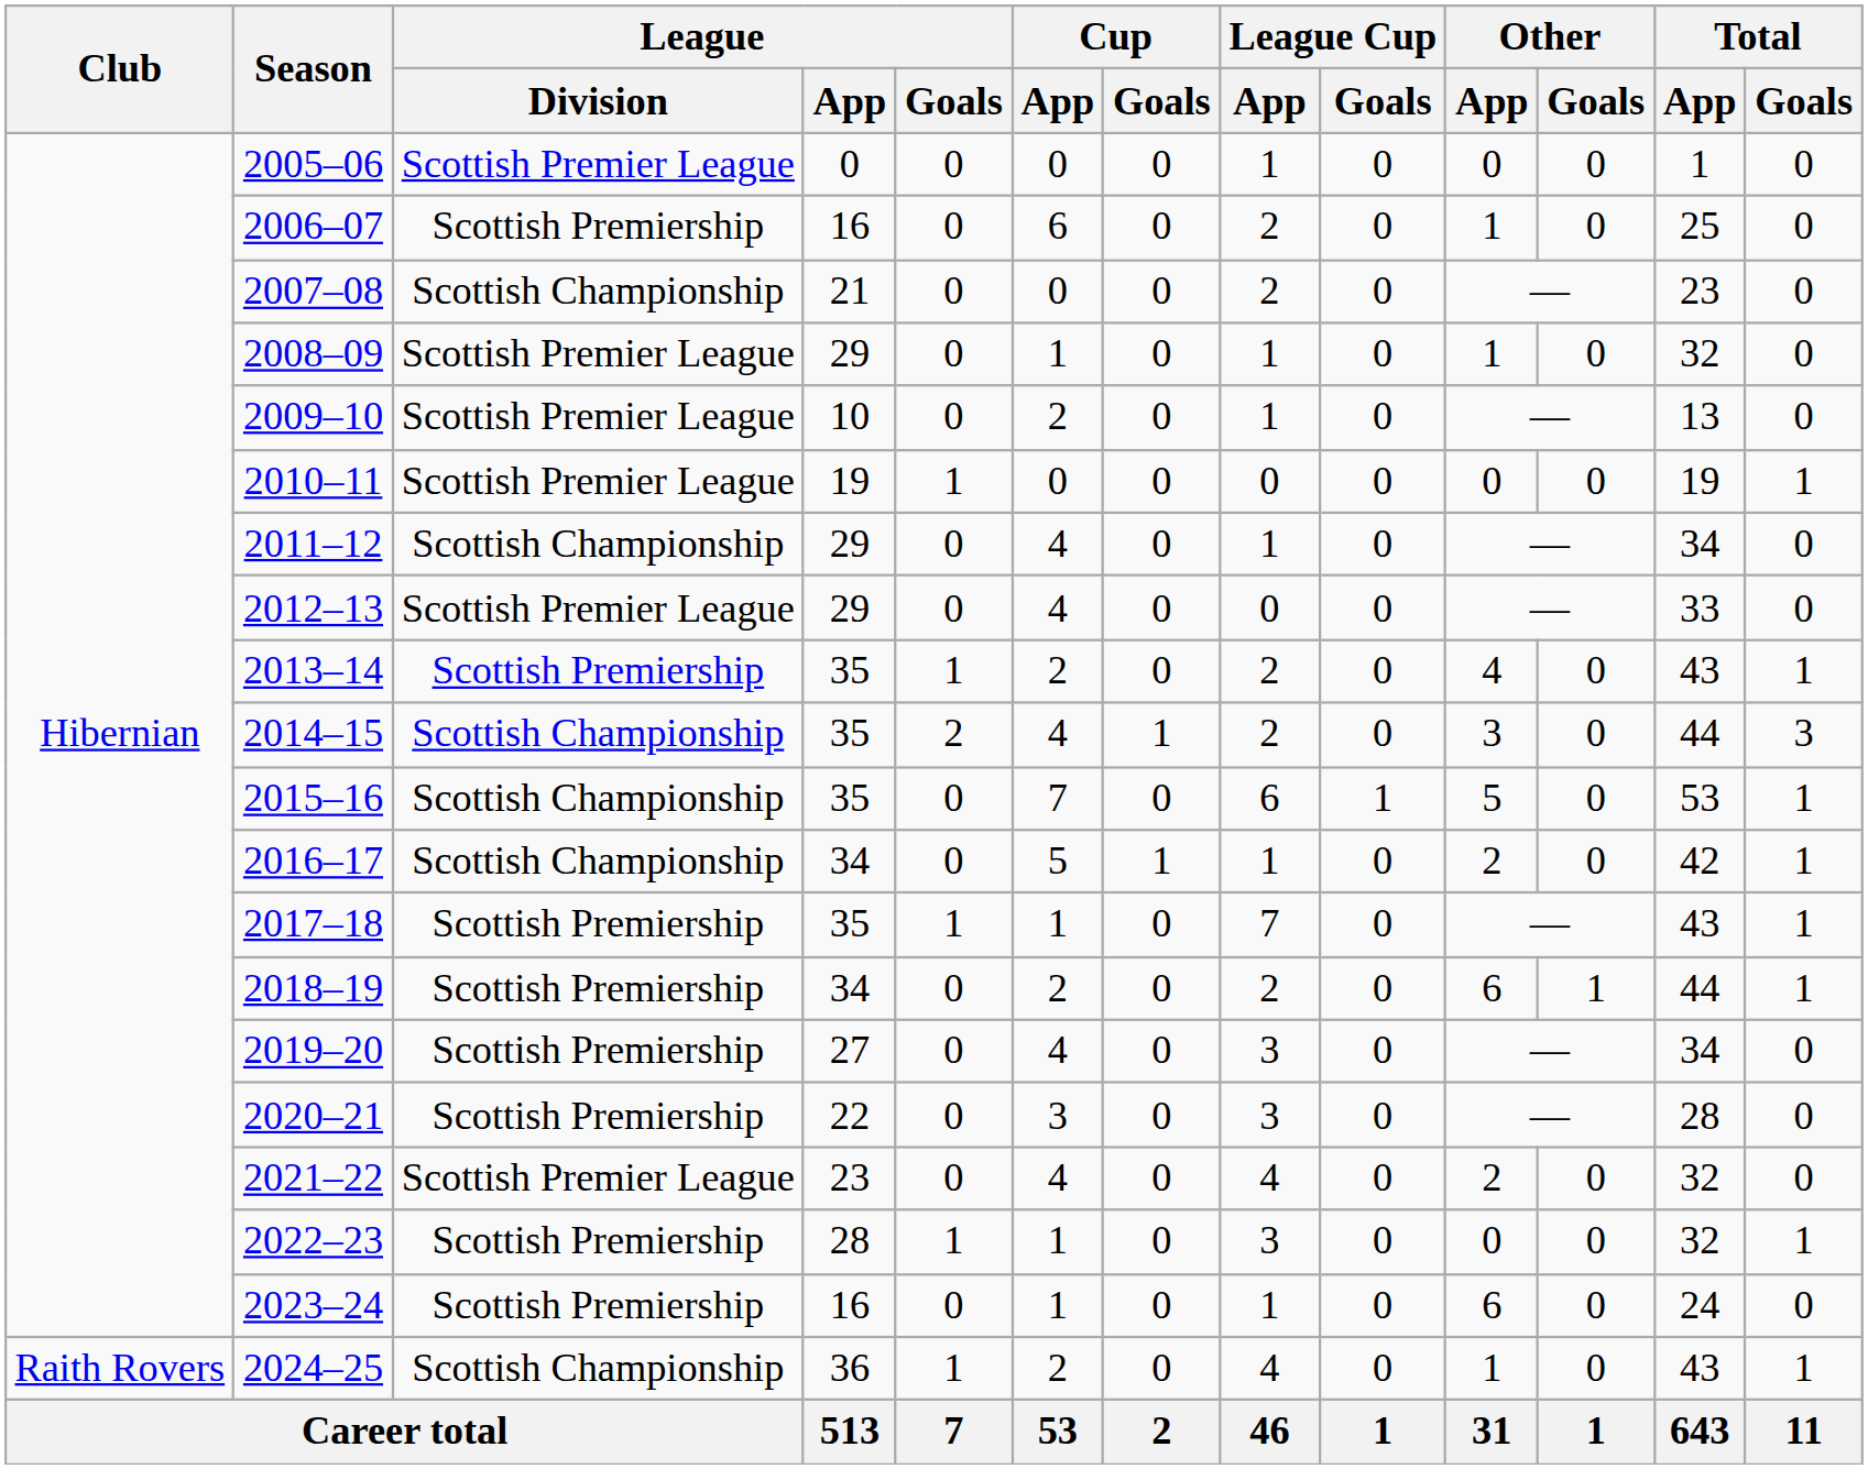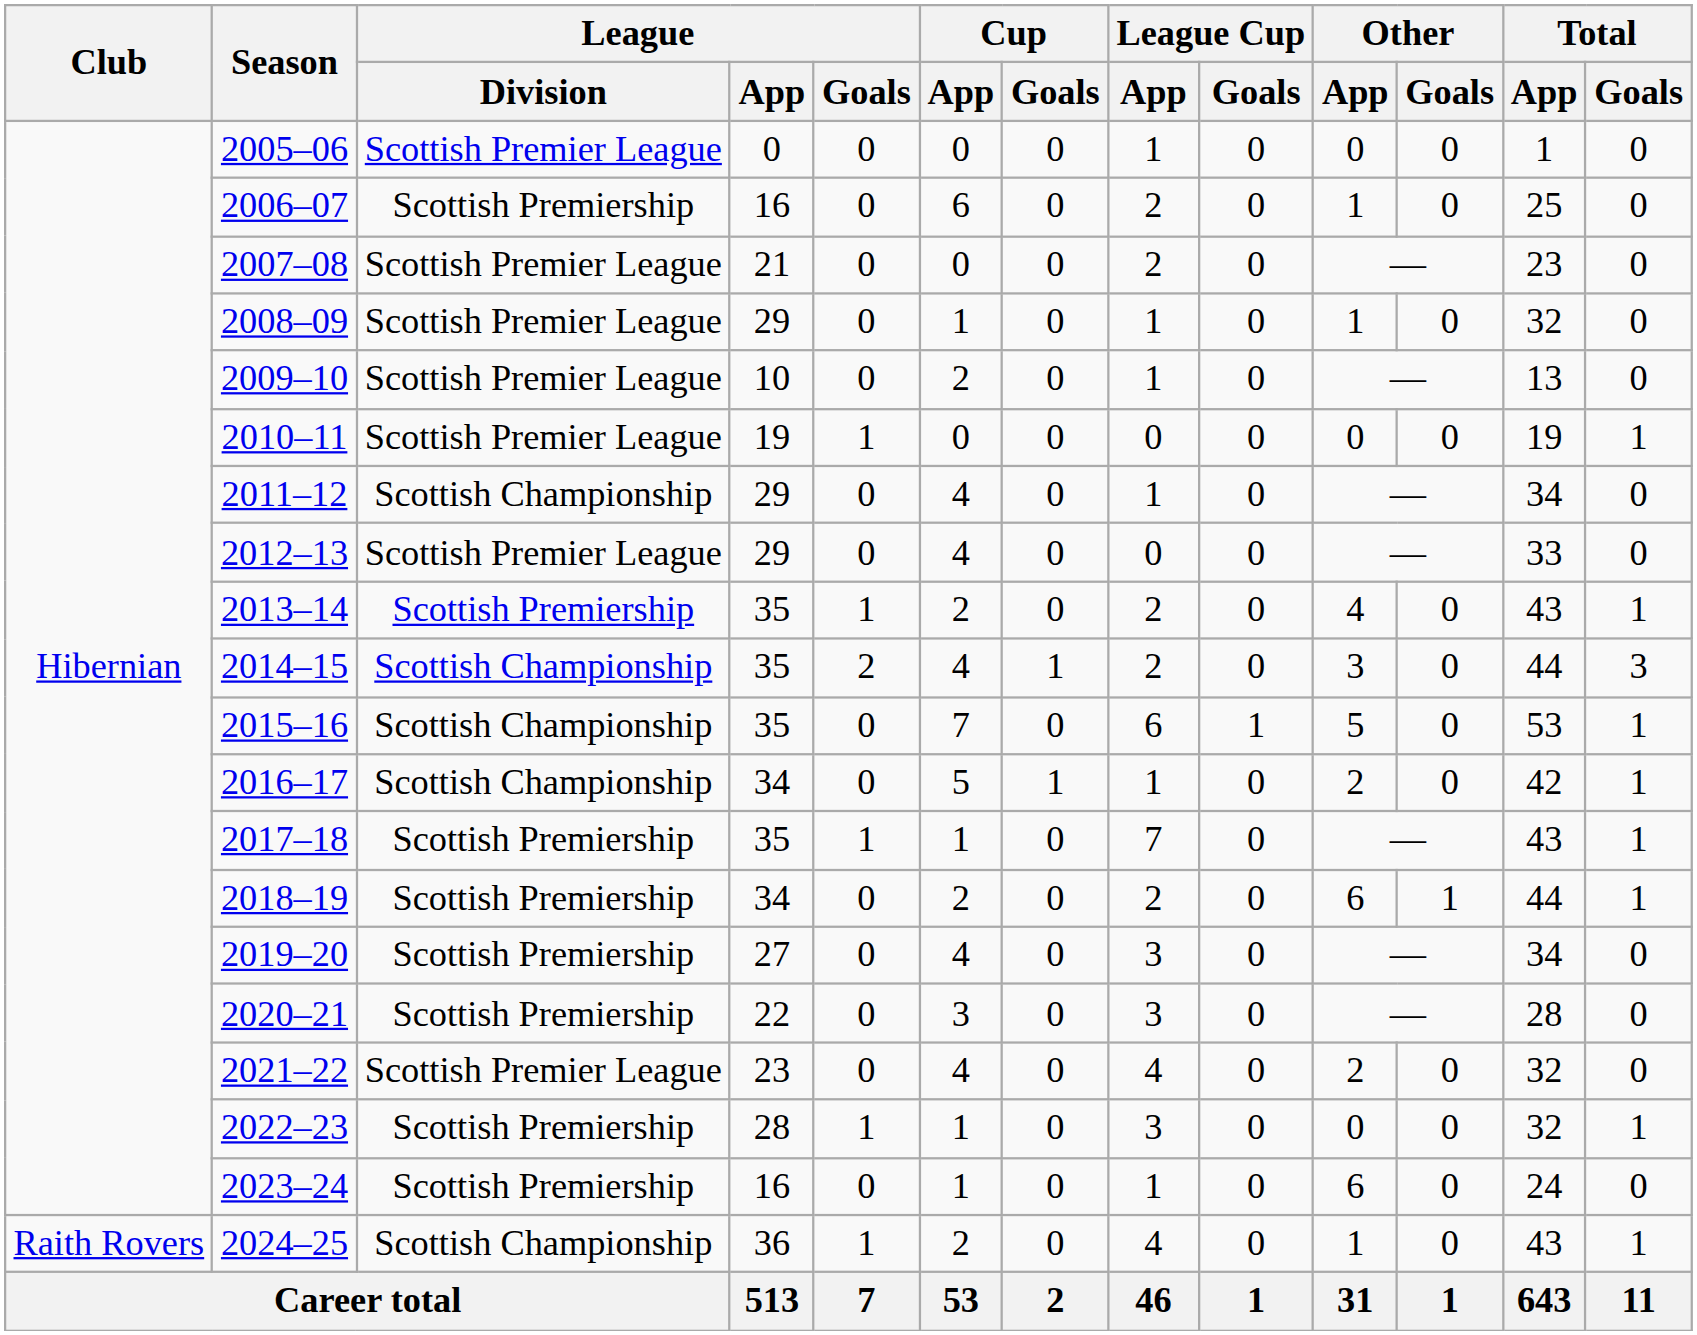2007–08 | League / Division: Scottish Championship -> Scottish Premier League
